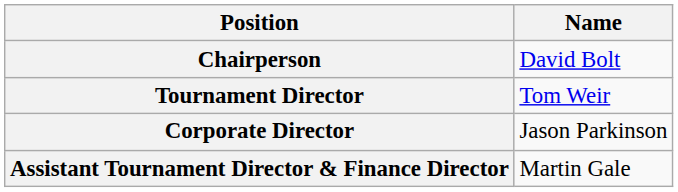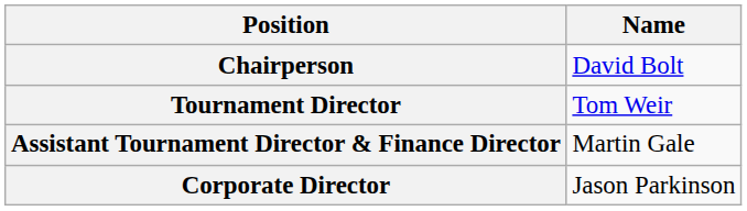rows swapped: Assistant Tournament Director & Finance Director <-> Corporate Director
